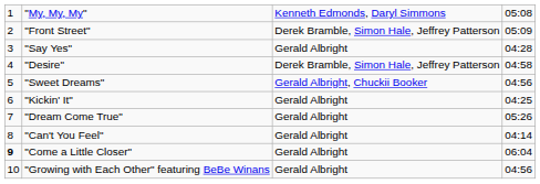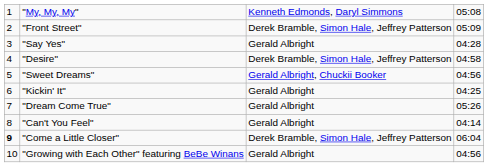"Come a Little Closer" | column 3: Gerald Albright -> Derek Bramble, Simon Hale, Jeffrey Patterson
